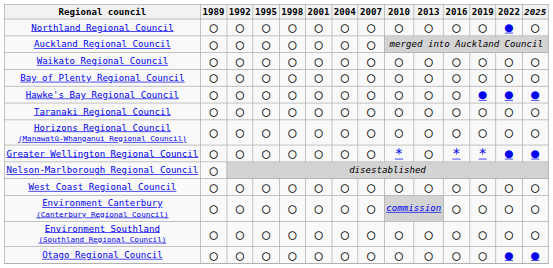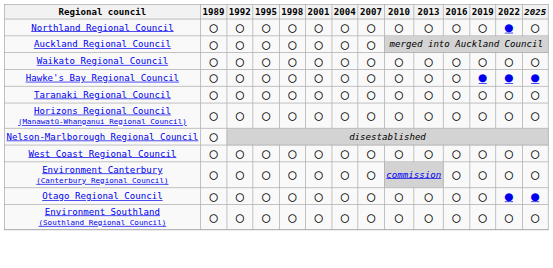- row: Bay of Plenty Regional Council | ○ | ○ | ○ | ○ | ○ | ○ | ○ | ○ | ○ | ○ | ○ | ○ | ○
- row: Greater Wellington Regional Council | ○ | ○ | ○ | ○ | ○ | ○ | ○ | * | ○ | * | * | ● | ●
rows swapped: Otago Regional Council <-> Environment Southland (Southland Regional Council)
